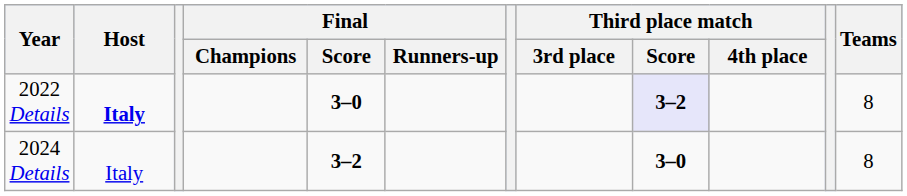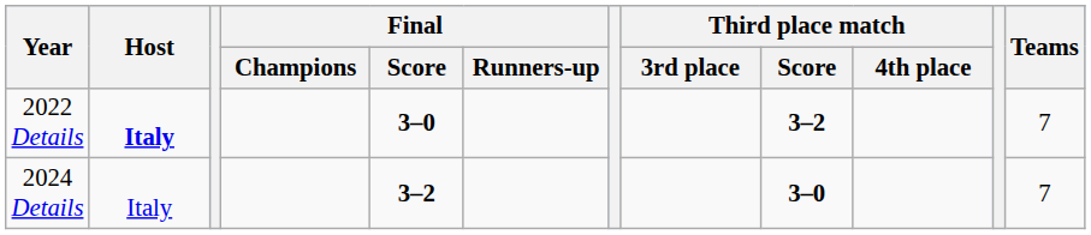2022 Details | Third place match / Score: lavender background -> no background
2022 Details | Teams: 8 -> 7
2024 Details | Teams: 8 -> 7
